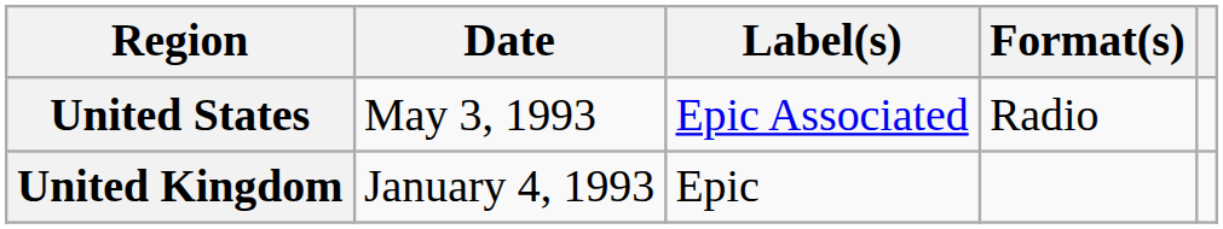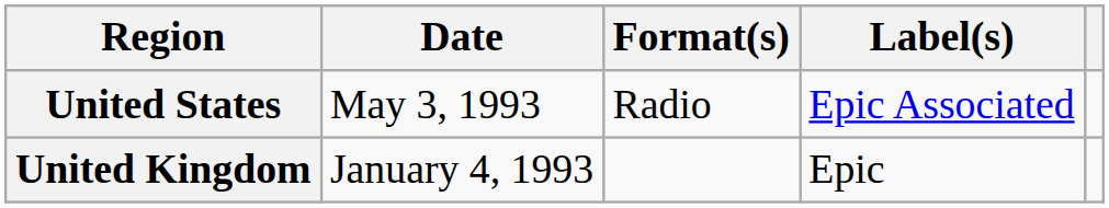columns swapped: Format(s) <-> Label(s)
